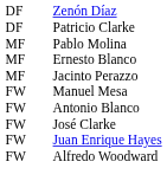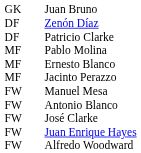+ row: GK | Juan Bruno
